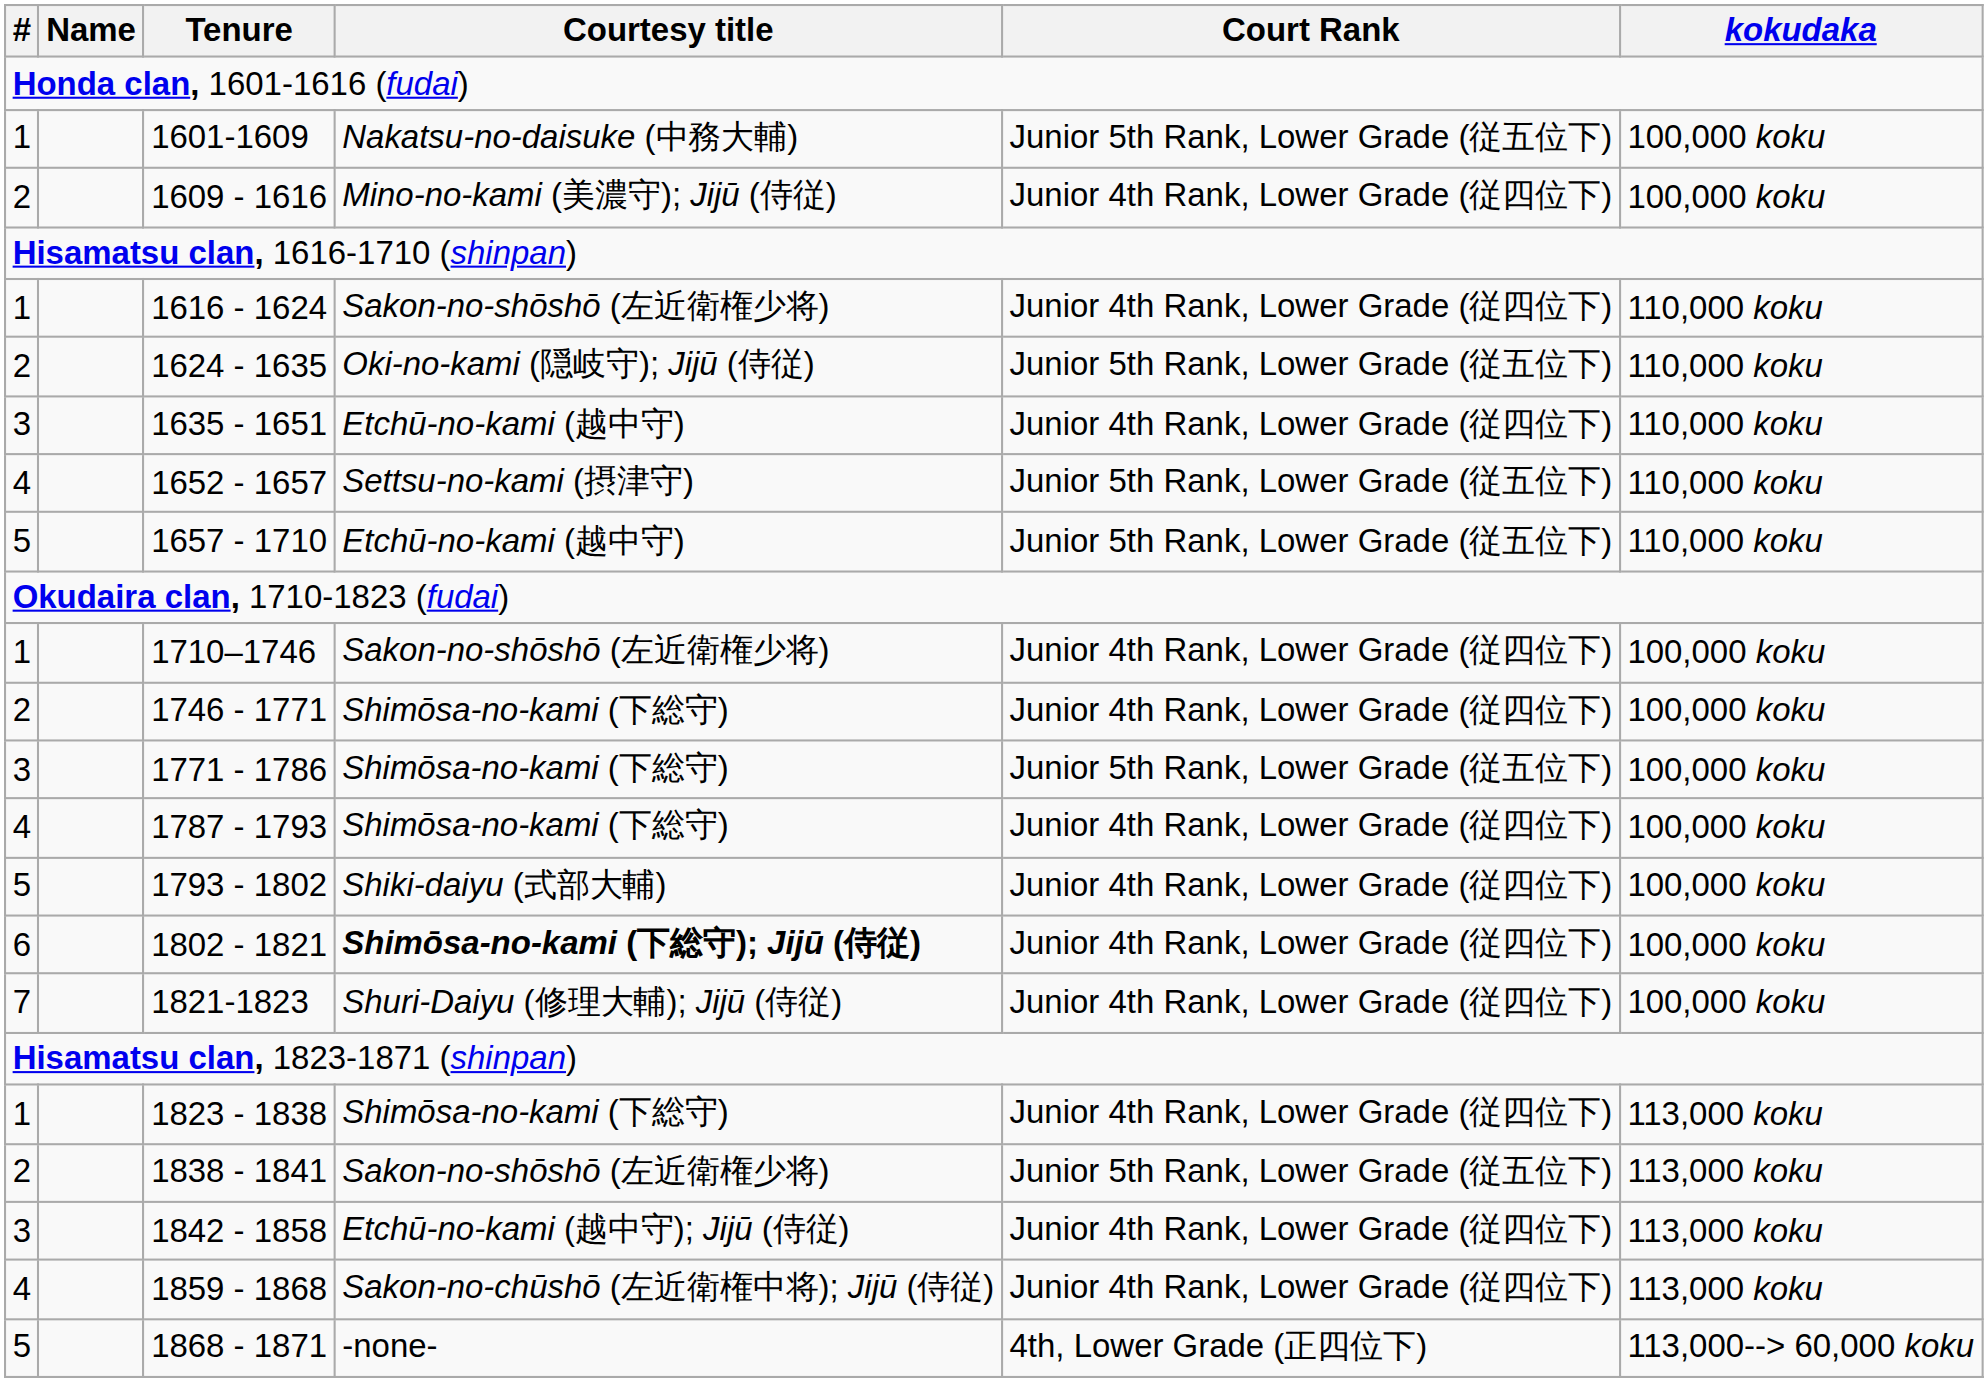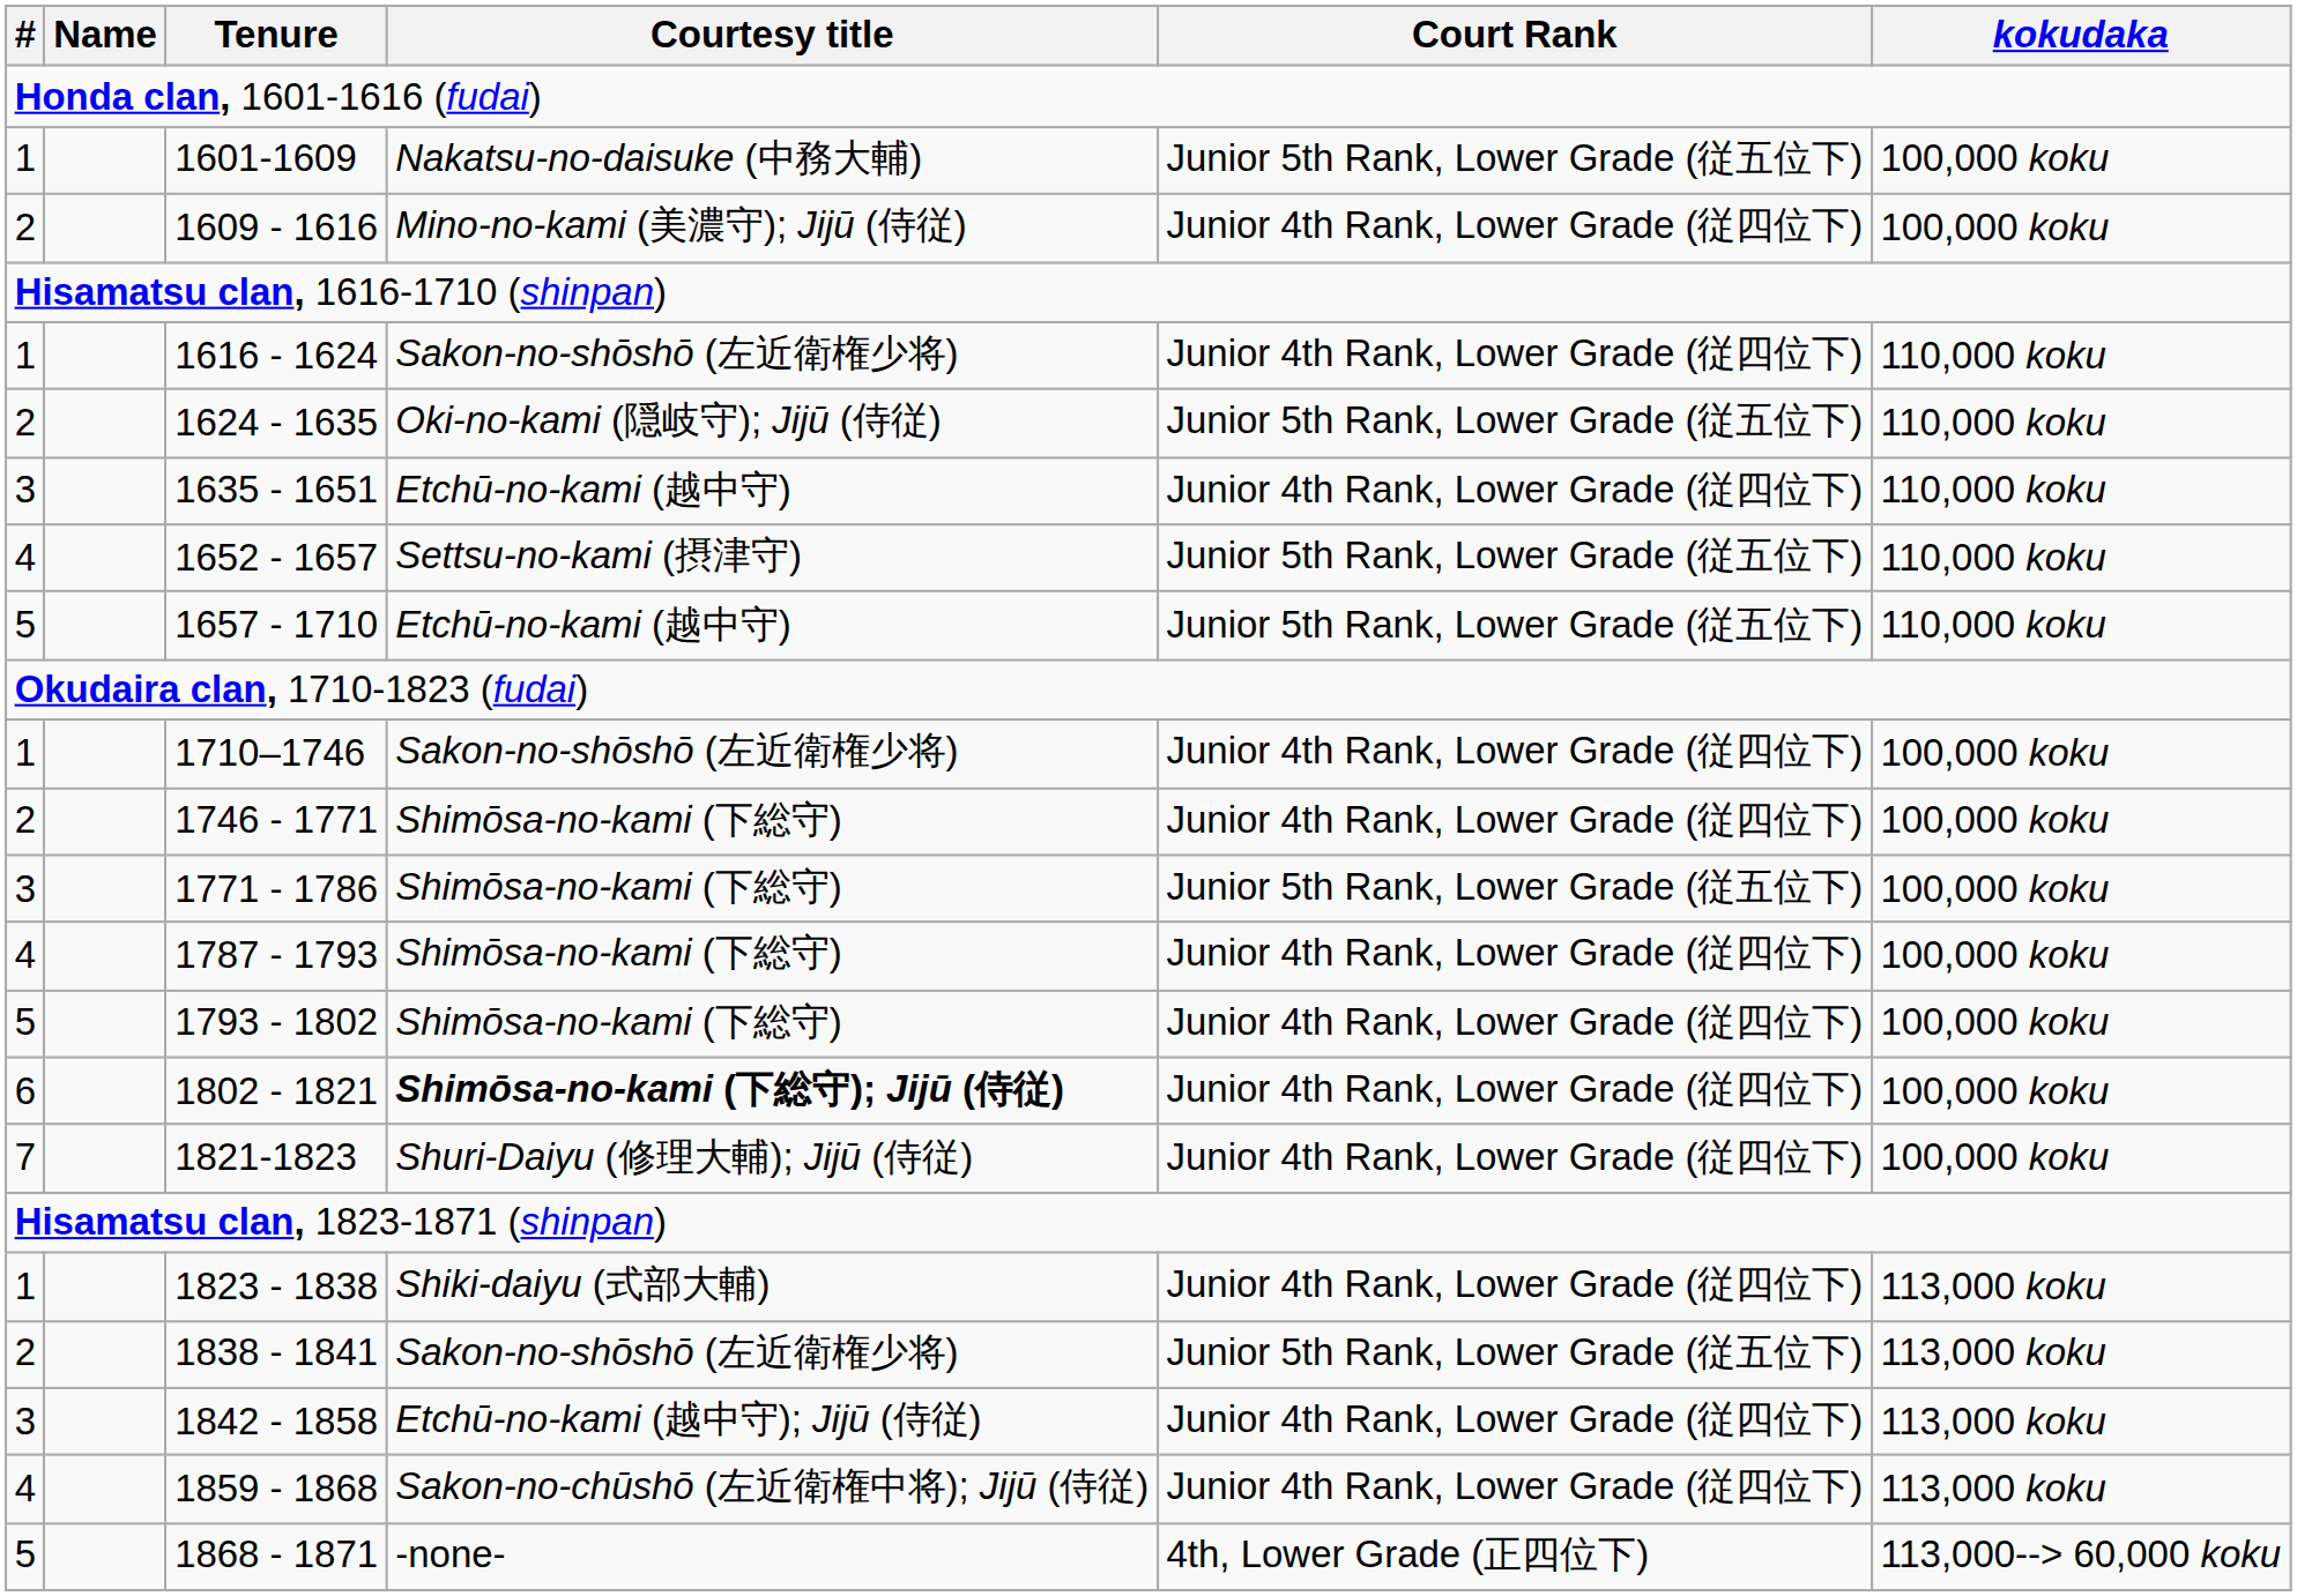1793 - 1802 | Courtesy title: Shiki-daiyu (式部大輔) -> Shimōsa-no-kami (下総守)
1823 - 1838 | Courtesy title: Shimōsa-no-kami (下総守) -> Shiki-daiyu (式部大輔)
